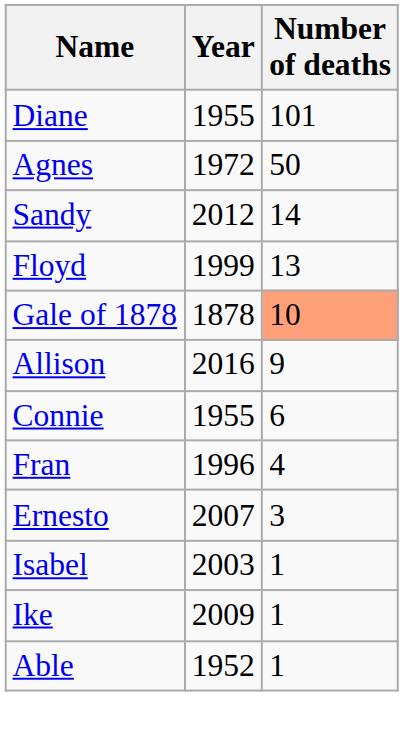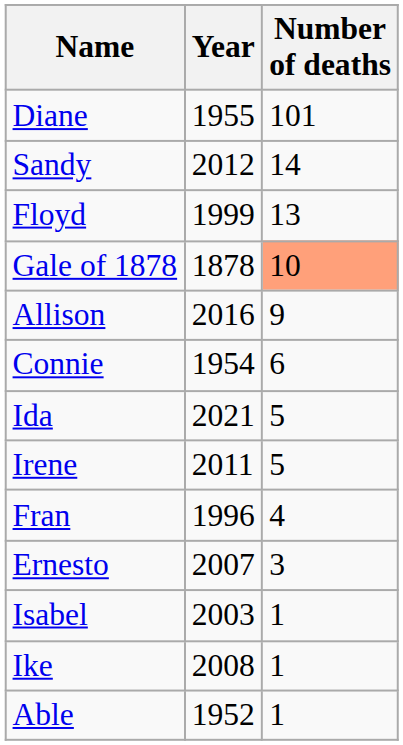- row: Agnes | 1972 | 50
Connie | Year: 1955 -> 1954
+ row: Ida | 2021 | 5
+ row: Irene | 2011 | 5
Ike | Year: 2009 -> 2008
